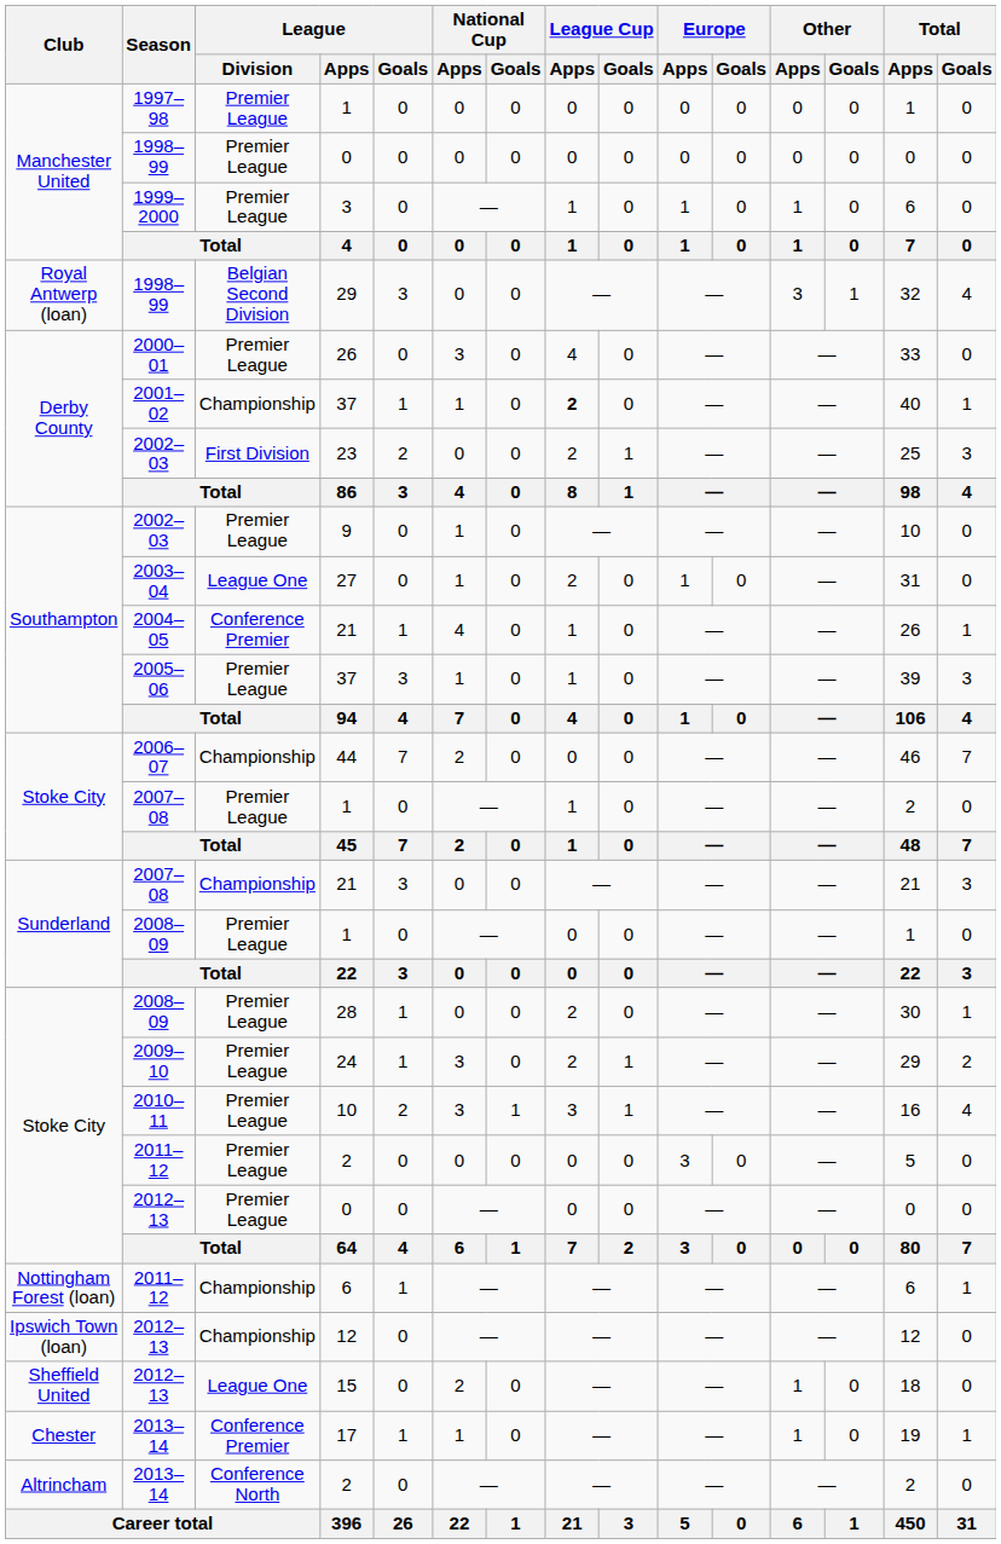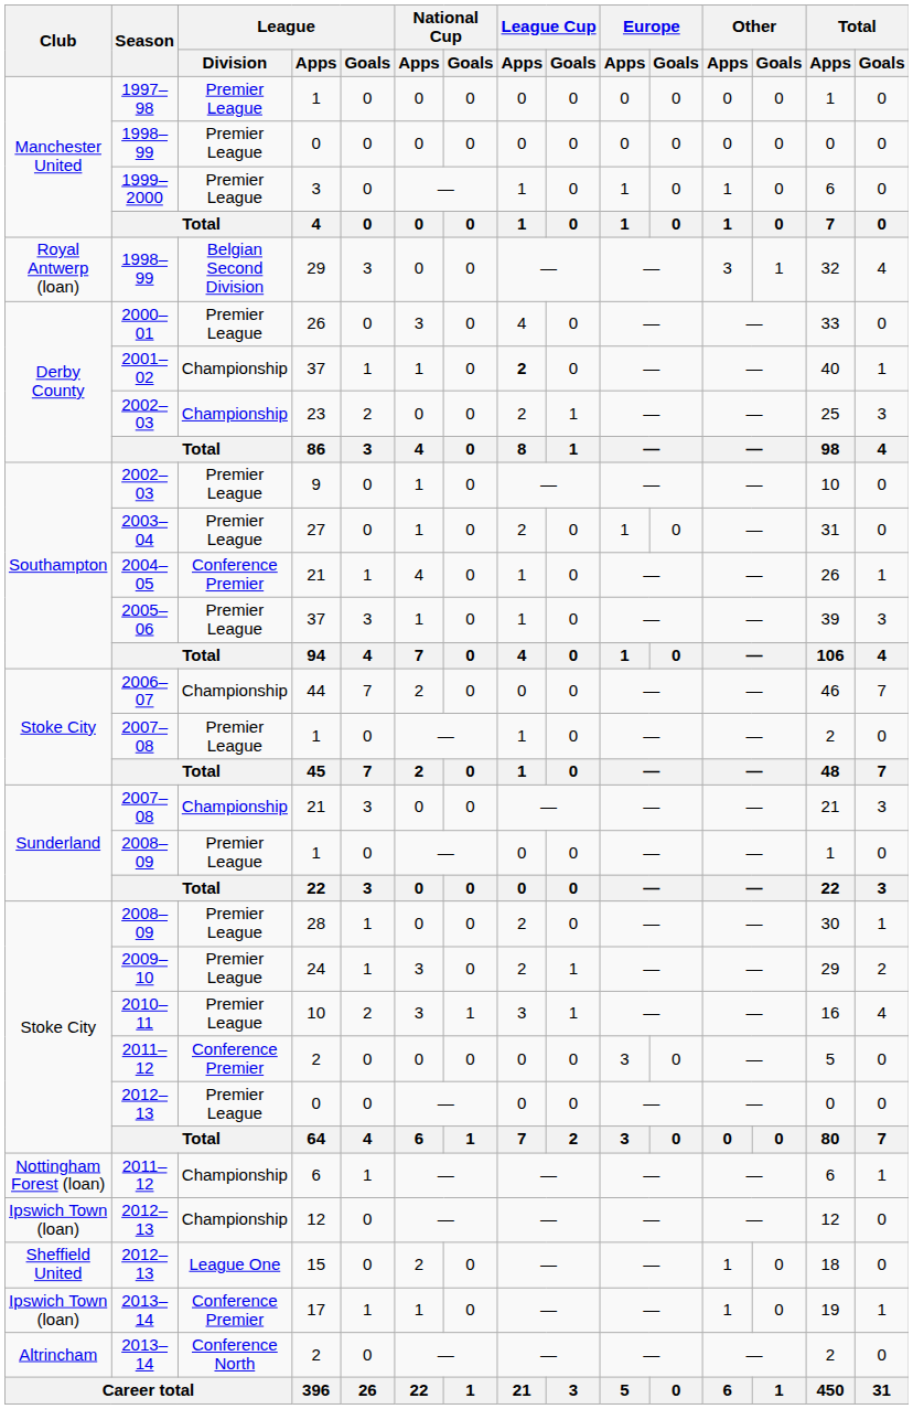23 | League / Division: First Division -> Championship
27 | League / Division: League One -> Premier League
2011–12 / 2 | League / Division: Premier League -> Conference Premier
17 | Club: Chester -> Ipswich Town (loan)
